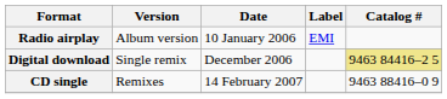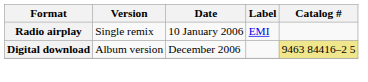Radio airplay | Version: Album version -> Single remix
Digital download | Version: Single remix -> Album version
- row: CD single | Remixes | 14 February 2007 | 9463 88416–0 9
